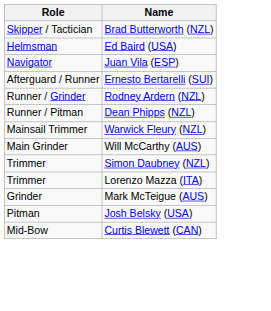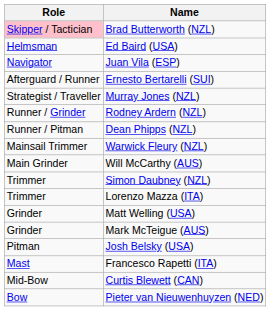Brad Butterworth (NZL) | Role: no background -> pink background
+ row: Strategist / Traveller | Murray Jones (NZL)
+ row: Grinder | Matt Welling (USA)
+ row: Mast | Francesco Rapetti (ITA)
+ row: Bow | Pieter van Nieuwenhuyzen (NED)
